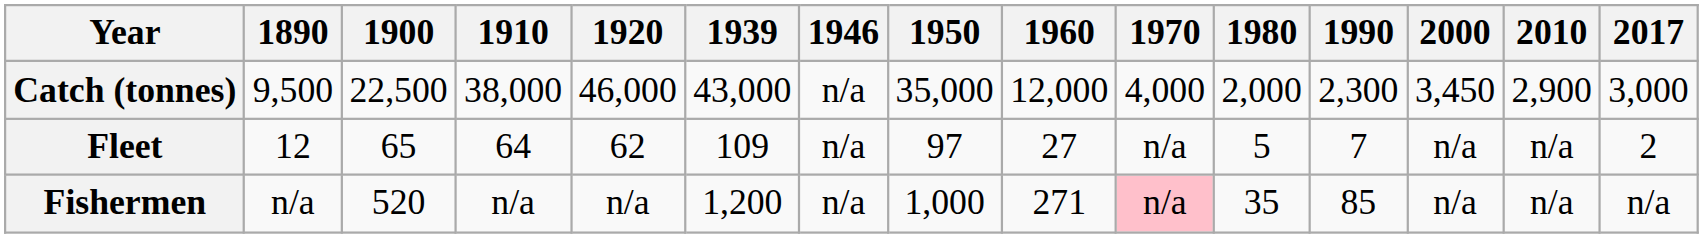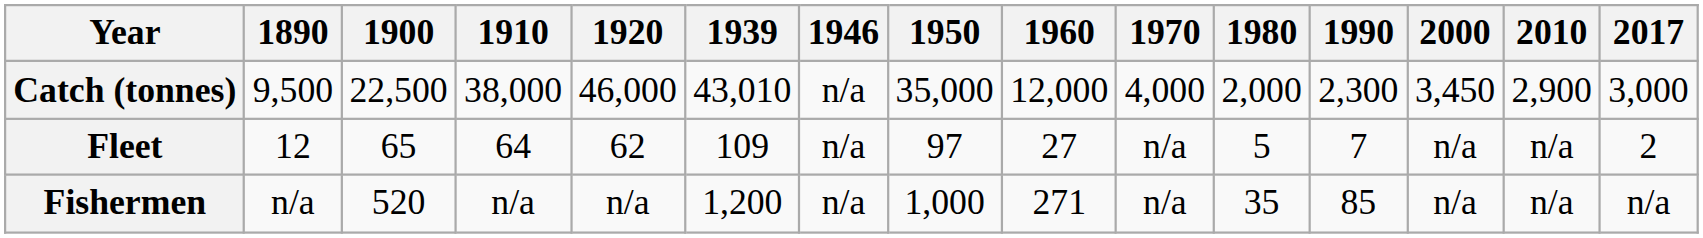Catch (tonnes) | 1939: 43,000 -> 43,010
Fishermen | 1970: pink background -> no background
